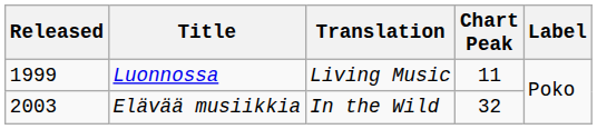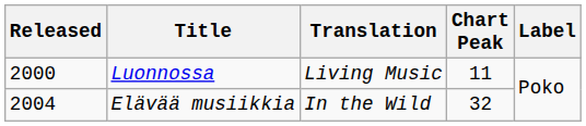Luonnossa | Released: 1999 -> 2000
Elävää musiikkia | Released: 2003 -> 2004
